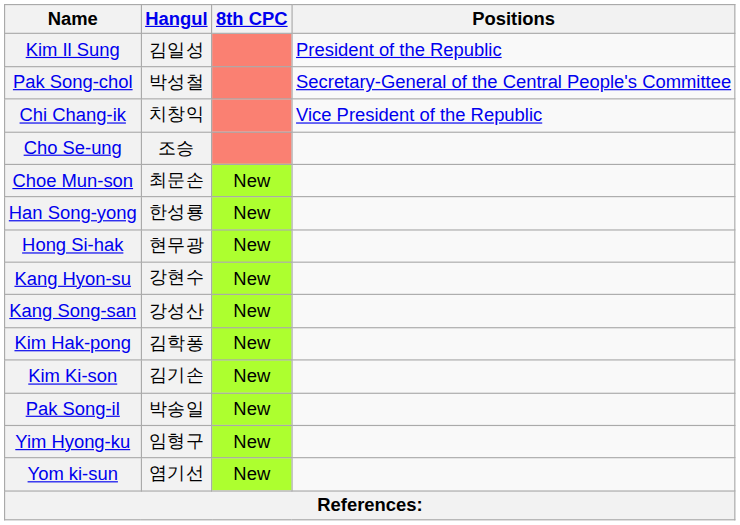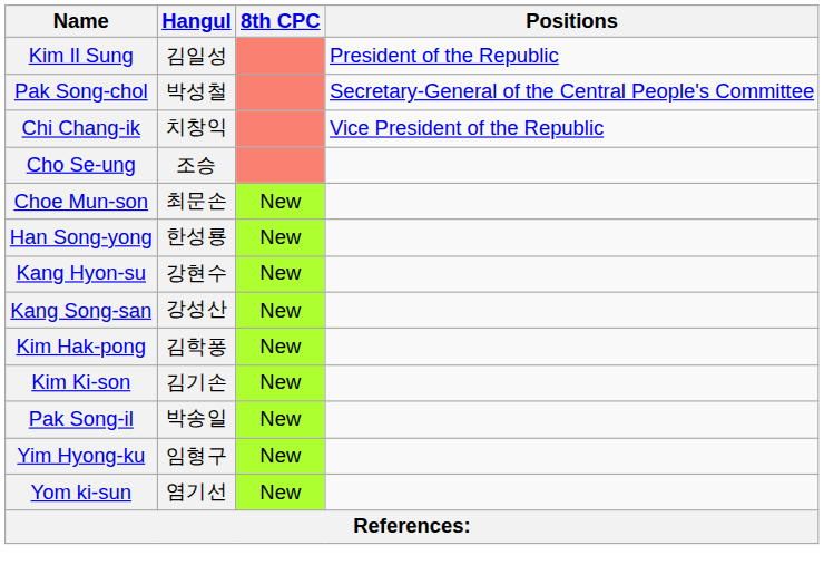- row: Hong Si-hak | 현무광 | New
